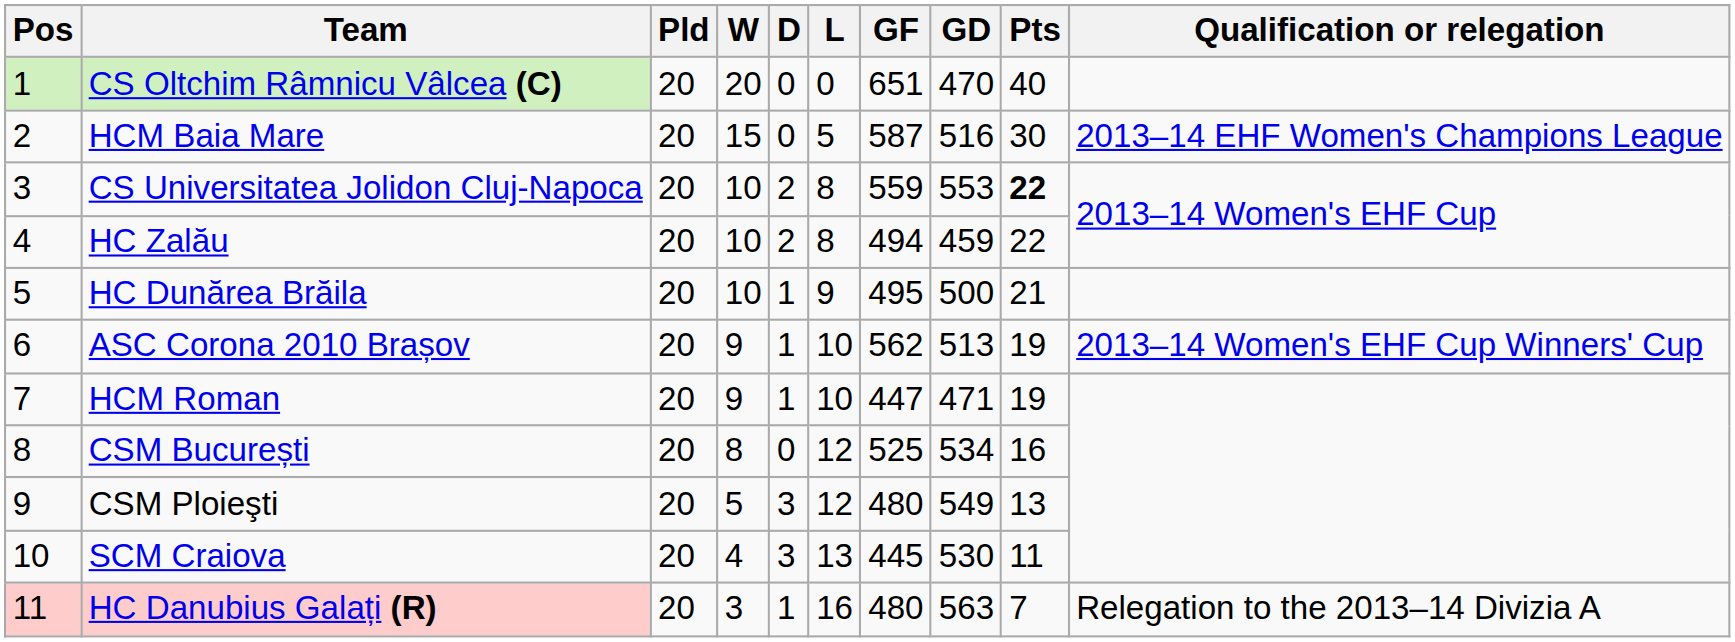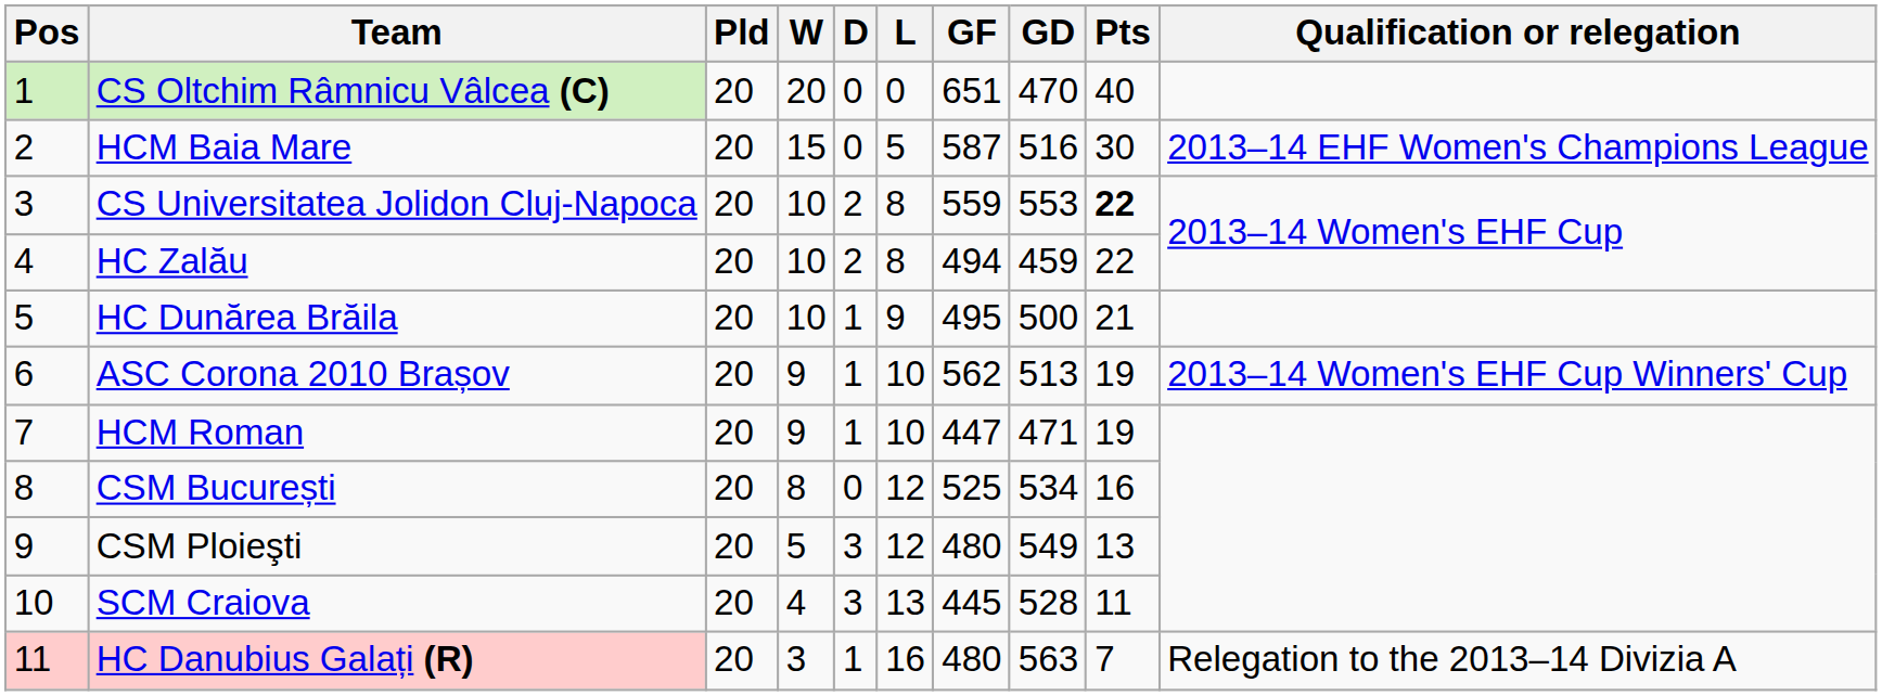SCM Craiova | GD: 530 -> 528
